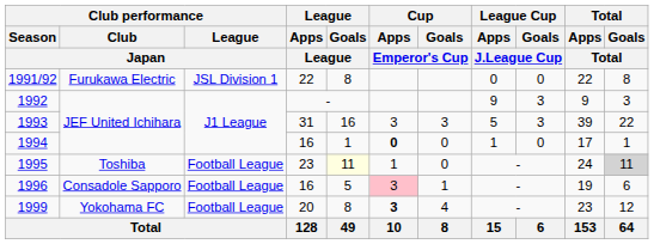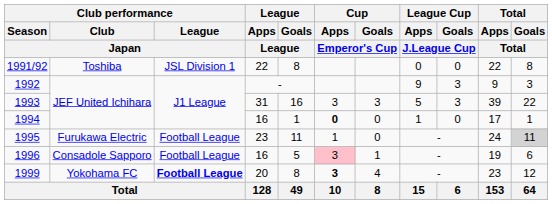1991/92 | Club performance / Club / Japan: Furukawa Electric -> Toshiba
1995 | Club performance / Club / Japan: Toshiba -> Furukawa Electric
1995 | League / Goals / League: lightyellow background -> no background
1999 | Club performance / League / Japan: normal -> bold
